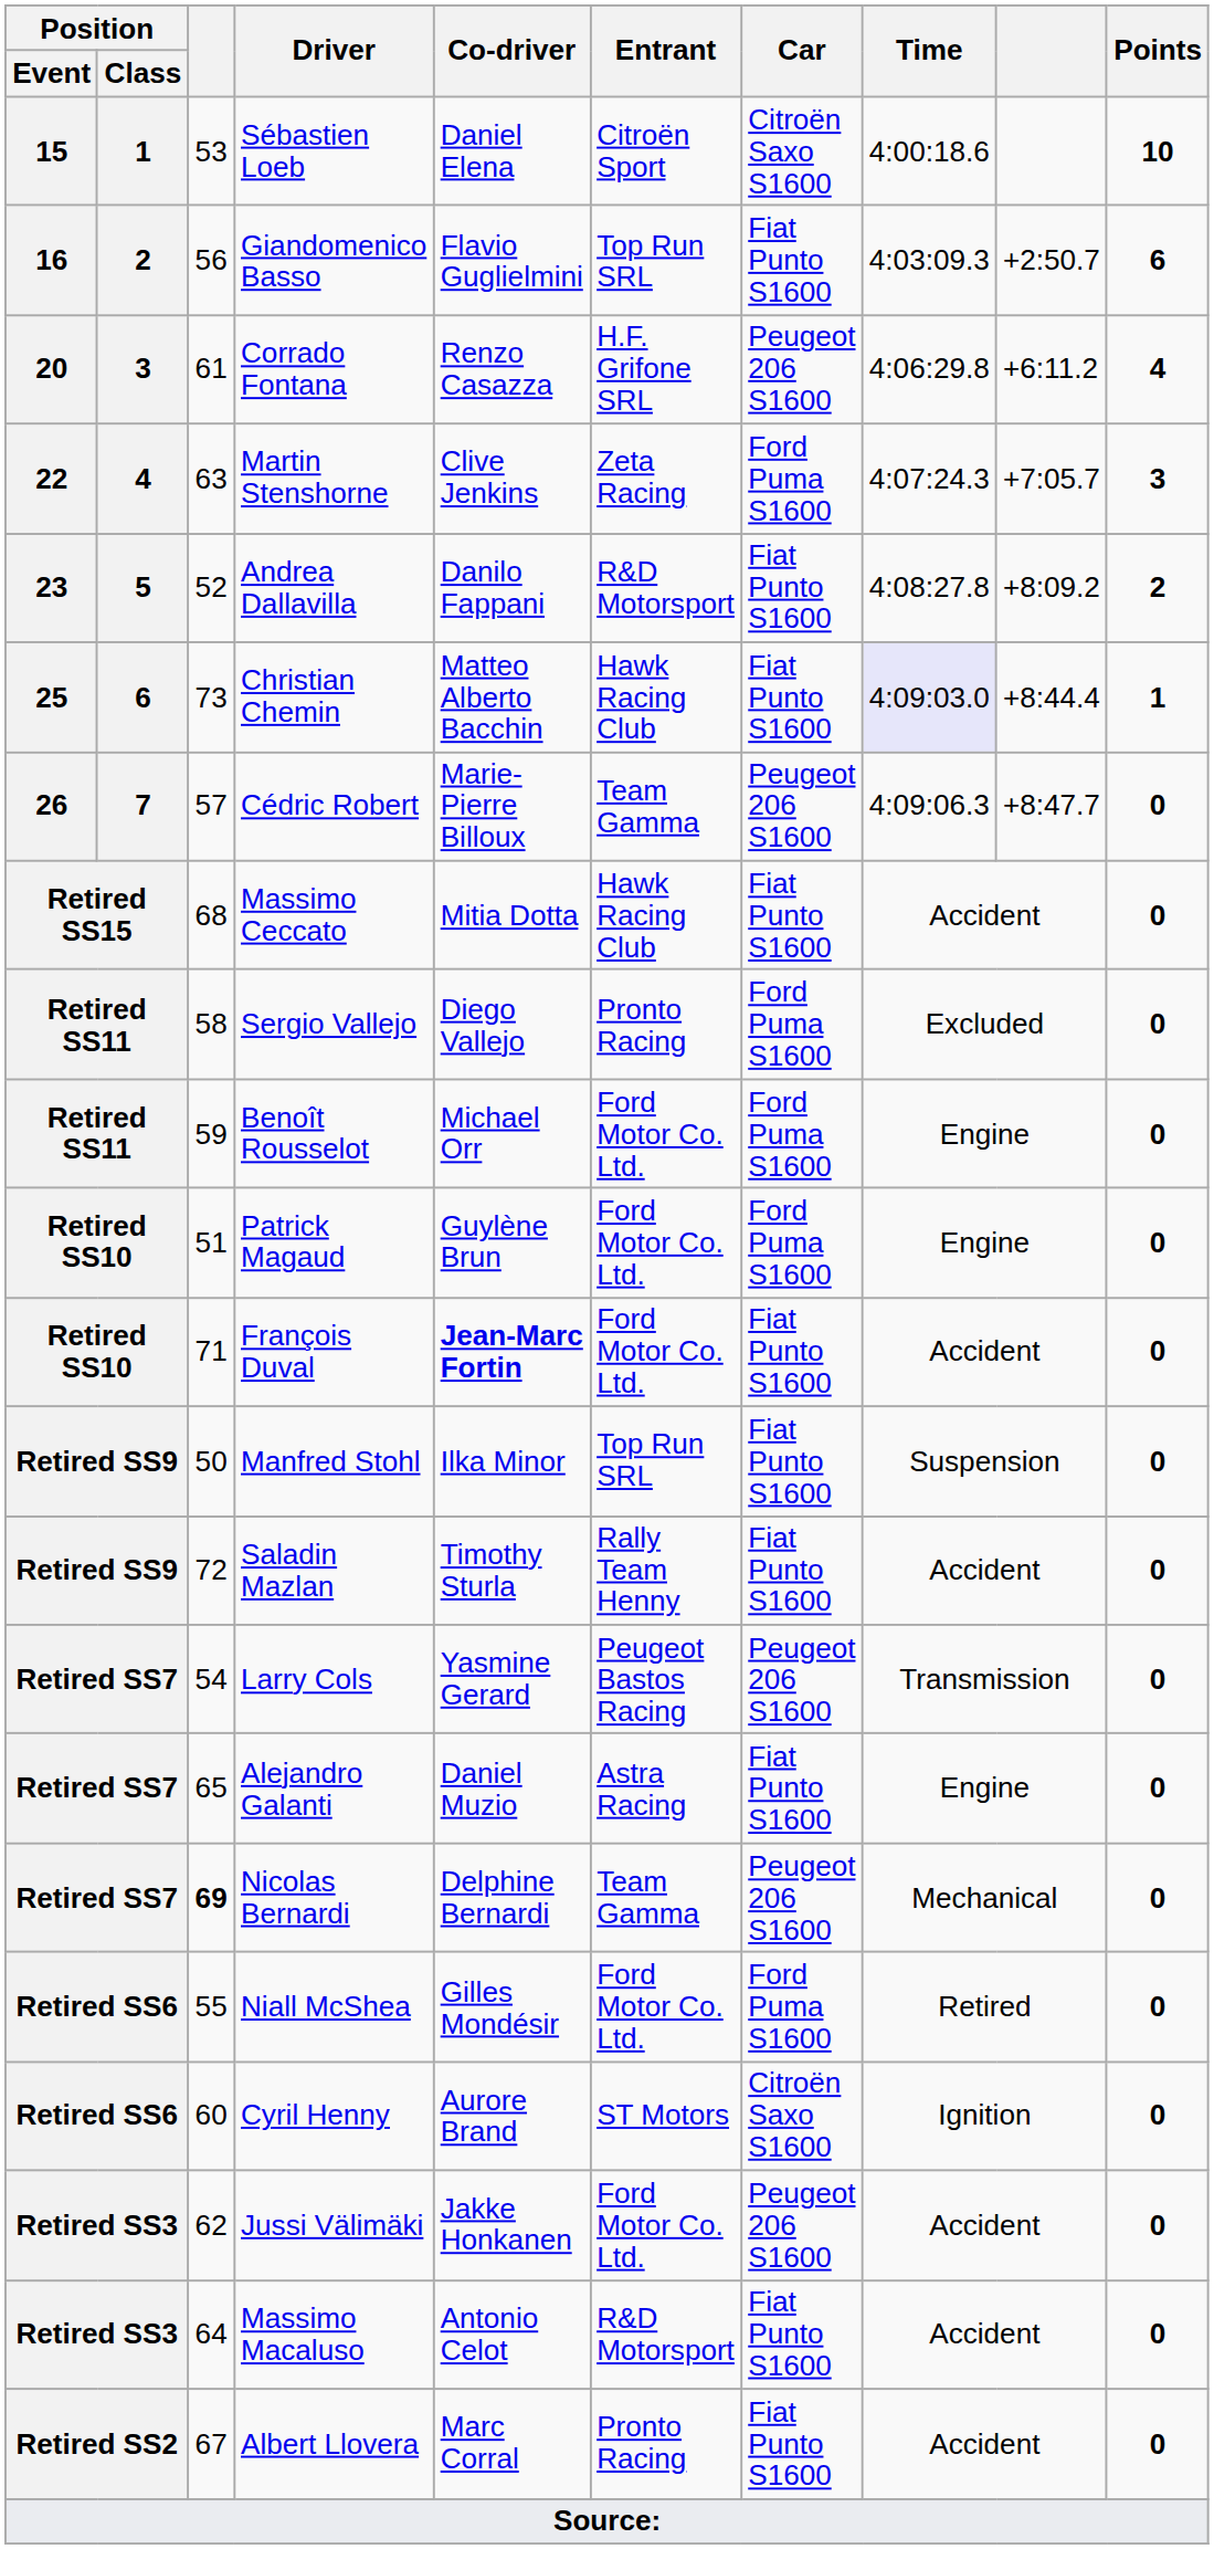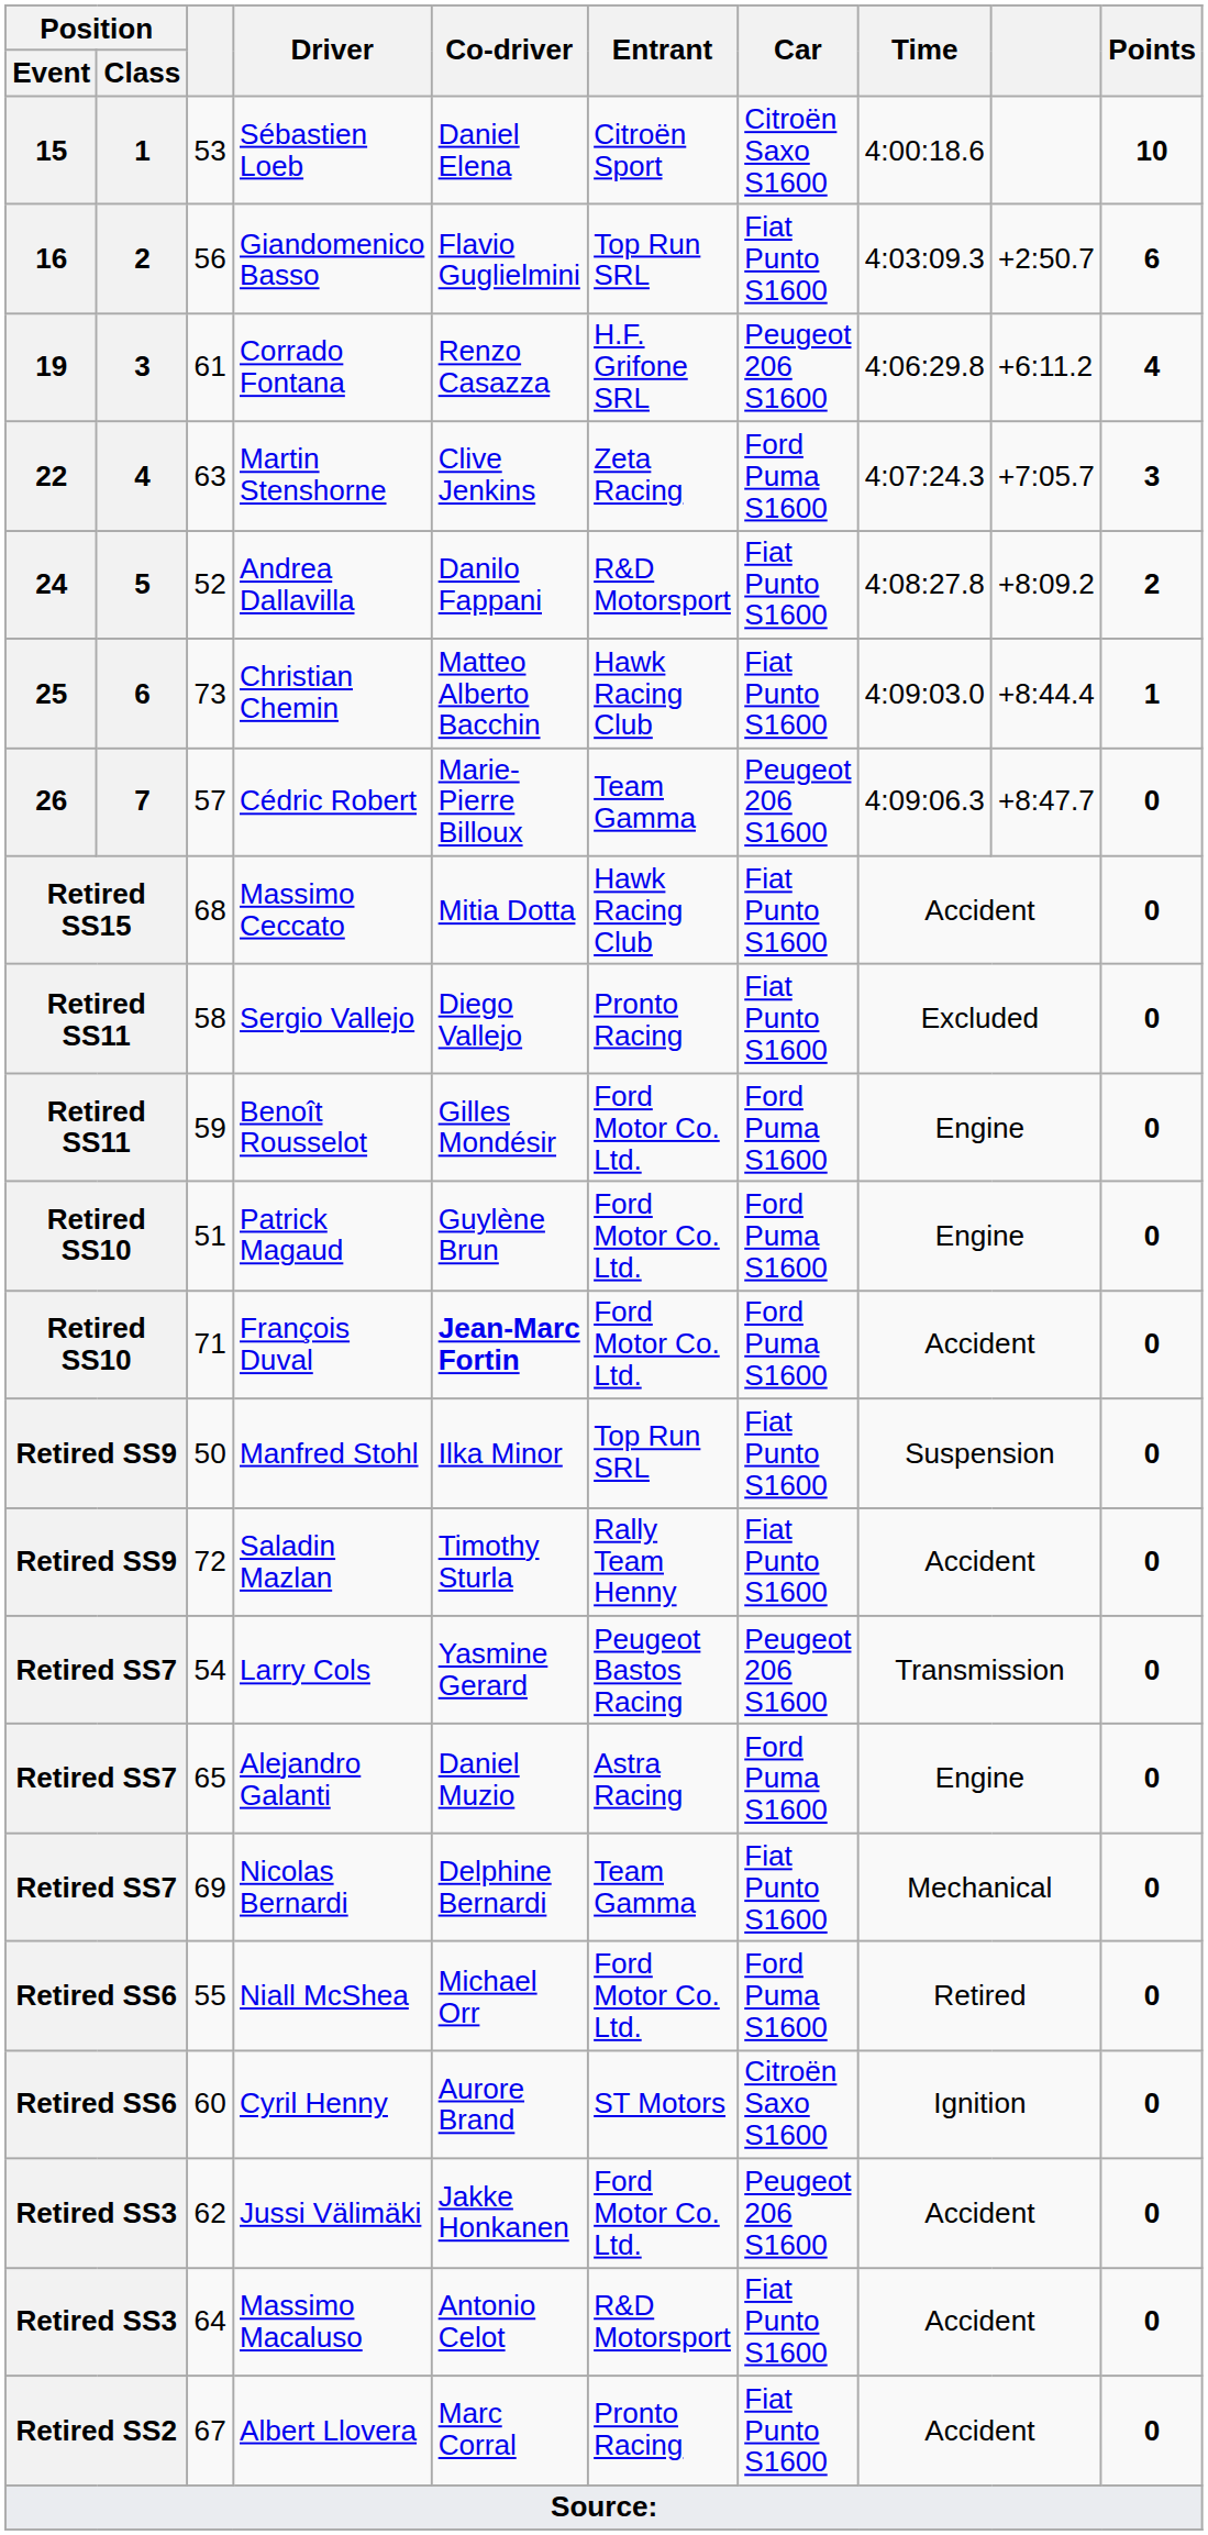Corrado Fontana | Position / Event: 20 -> 19
Andrea Dallavilla | Position / Event: 23 -> 24
Christian Chemin | Time: lavender background -> no background
Sergio Vallejo | Car: Ford Puma S1600 -> Fiat Punto S1600
Benoît Rousselot | Co-driver: Michael Orr -> Gilles Mondésir
François Duval | Car: Fiat Punto S1600 -> Ford Puma S1600
Alejandro Galanti | Car: Fiat Punto S1600 -> Ford Puma S1600
Nicolas Bernardi | column 3: bold -> normal
Nicolas Bernardi | Car: Peugeot 206 S1600 -> Fiat Punto S1600
Niall McShea | Co-driver: Gilles Mondésir -> Michael Orr
